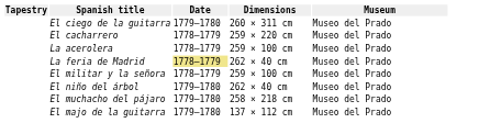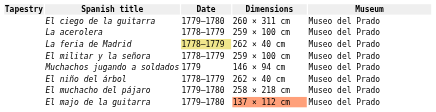- row: El cacharrero | 1778–1779 | 259 × 220 cm | Museo del Prado
+ row: Muchachos jugando a soldados | 1779 | 146 × 94 cm | Museo del Prado
El niño del árbol | Date: 1779–1780 -> 1778–1779
El majo de la guitarra | Dimensions: no background -> lightsalmon background
